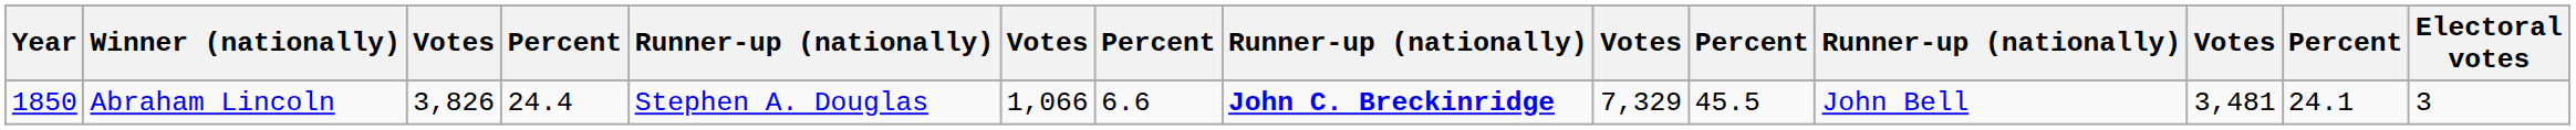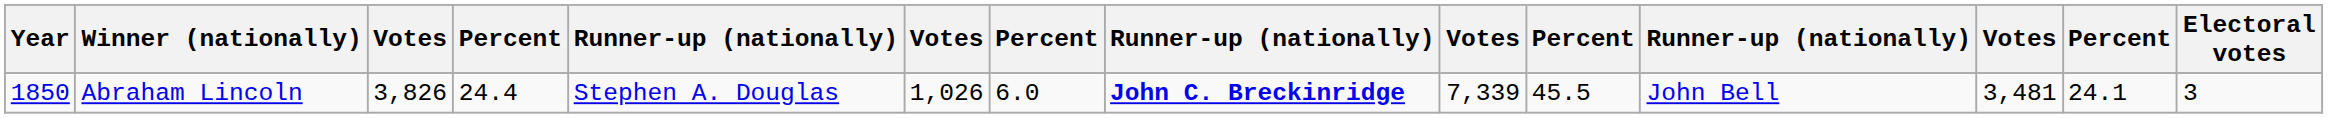Abraham Lincoln | column 6: 1,066 -> 1,026
Abraham Lincoln | column 7: 6.6 -> 6.0
Abraham Lincoln | column 9: 7,329 -> 7,339
